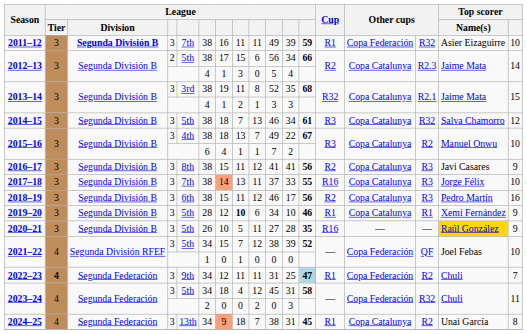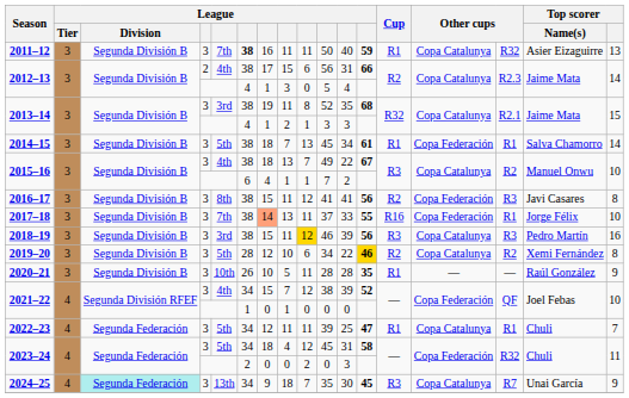2011–12 | League / Division: bold -> normal
2011–12 | column 6: normal -> bold
2011–12 | column 10: 49 -> 50
2011–12 | column 11: 39 -> 40
2011–12 | column 14: Copa Federación -> Copa Catalunya
2011–12 | Top scorer: 10 -> 13
2012–13 / 2 | column 5: 5th -> 4th
2012–13 / 2 | column 11: 34 -> 31
2014–15 | column 10: 46 -> 45
2014–15 | Cup: R3 -> R1
2014–15 | column 14: Copa Catalunya -> Copa Federación
2014–15 | column 15: R32 -> R1
2014–15 | Top scorer: 12 -> 14
2016–17 | column 14: Copa Catalunya -> Copa Federación
2016–17 | Top scorer: 9 -> 8
2017–18 | column 14: Copa Catalunya -> Copa Federación
2017–18 | column 15: R3 -> R1
2018–19 | column 5: 6th -> 3rd
2018–19 | column 9: no background -> gold background
2018–19 | column 11: 17 -> 39
2018–19 | Cup: R2 -> R3
2019–20 | column 8: bold -> normal
2019–20 | column 11: 10 -> 22
2019–20 | column 12: no background -> gold background
2019–20 | Cup: R1 -> R2
2019–20 | column 15: R1 -> R2
2019–20 | Top scorer: 9 -> 8
2020–21 | column 5: 5th -> 10th
2020–21 | column 10: 27 -> 28
2020–21 | Cup: R16 -> R1
2020–21 | Top scorer / Name(s): gold background -> no background
2021–22 / 3 | column 5: 5th -> 4th
2022–23 | League / Tier: bold -> normal
2022–23 | column 5: 9th -> 5th
2022–23 | column 10: 31 -> 39
2022–23 | column 12: lightblue background -> no background
2022–23 | column 14: Copa Federación -> Copa Catalunya
2022–23 | column 15: R2 -> R1
2024–25 | League / Division: no background -> paleturquoise background
2024–25 | column 7: lightsalmon background -> no background
2024–25 | column 10: 38 -> 35
2024–25 | column 11: 31 -> 30
2024–25 | Cup: R1 -> R3
2024–25 | column 15: R2 -> R7
2024–25 | Top scorer: 8 -> 9
